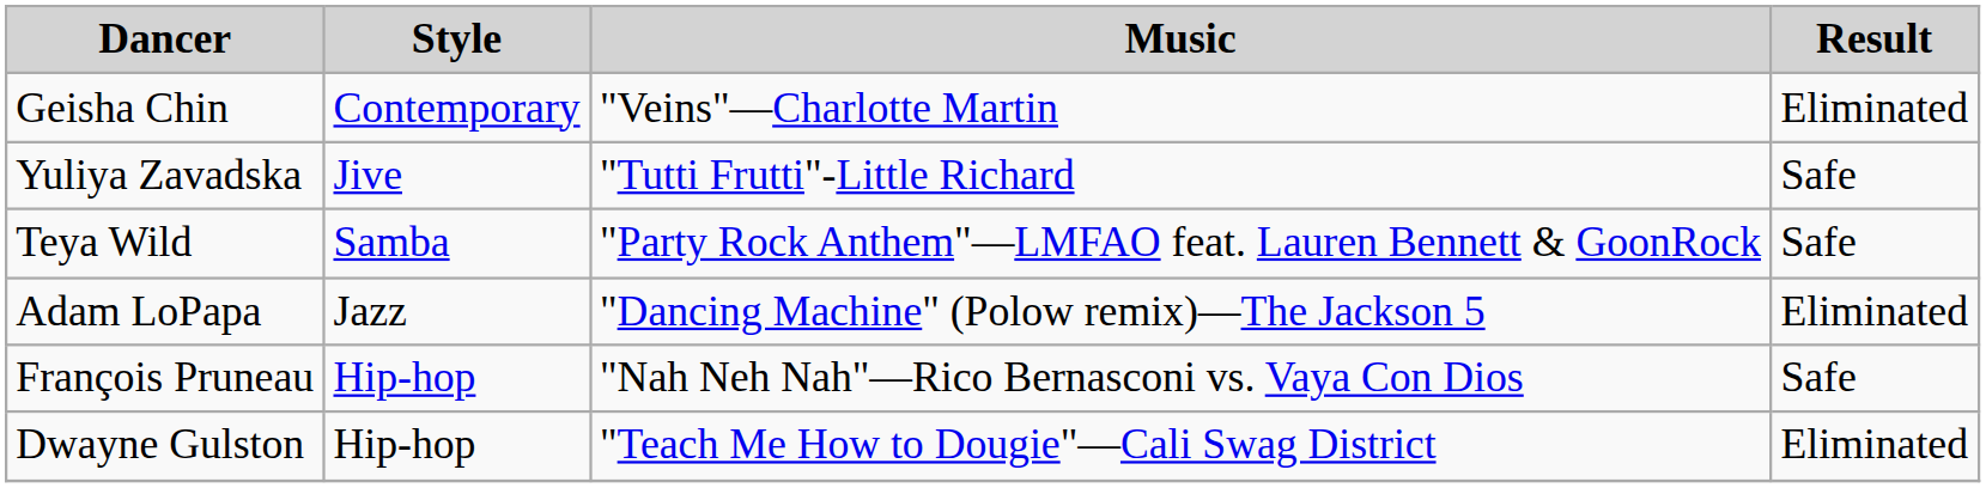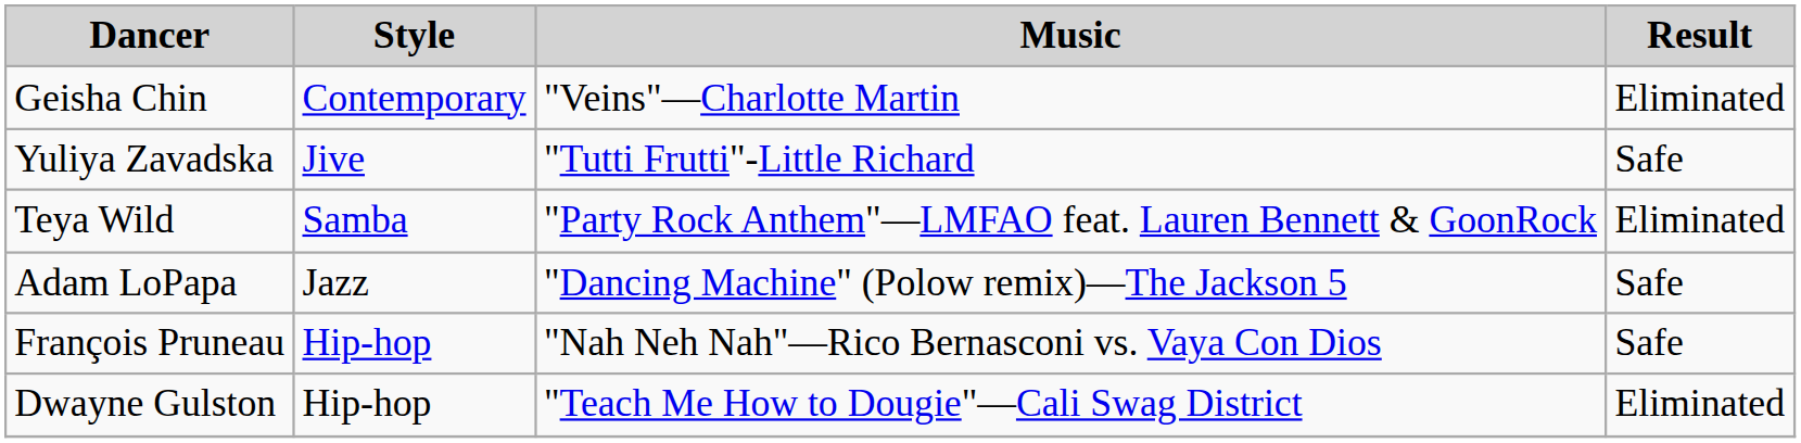Teya Wild | Result: Safe -> Eliminated
Adam LoPapa | Result: Eliminated -> Safe
